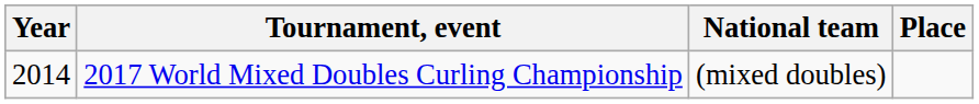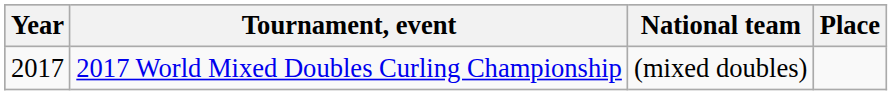2017 World Mixed Doubles Curling Championship | Year: 2014 -> 2017
